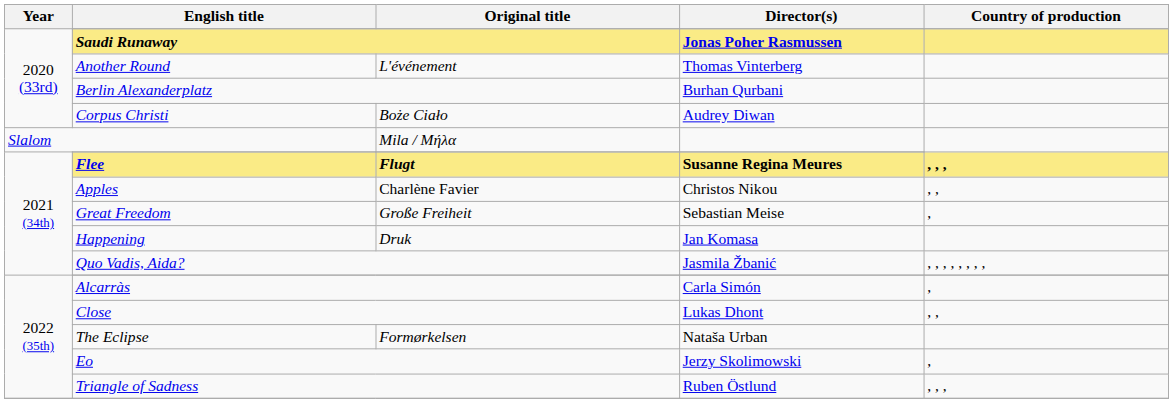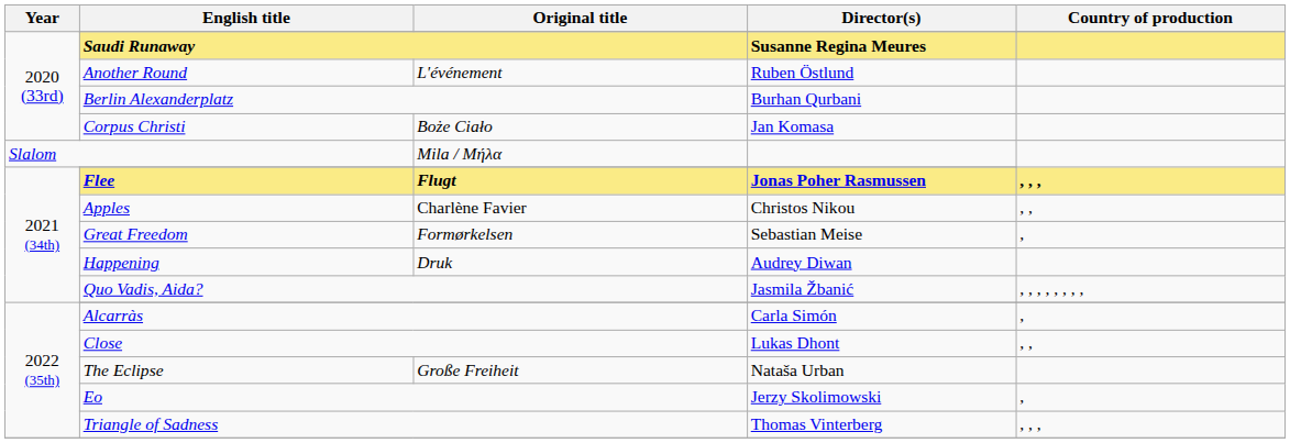Saudi Runaway | Director(s): Jonas Poher Rasmussen -> Susanne Regina Meures
Another Round | Director(s): Thomas Vinterberg -> Ruben Östlund
Corpus Christi | Director(s): Audrey Diwan -> Jan Komasa
Flee | Director(s): Susanne Regina Meures -> Jonas Poher Rasmussen
Great Freedom | Original title: Große Freiheit -> Formørkelsen
Happening | Director(s): Jan Komasa -> Audrey Diwan
The Eclipse | Original title: Formørkelsen -> Große Freiheit
Triangle of Sadness | Director(s): Ruben Östlund -> Thomas Vinterberg
